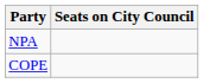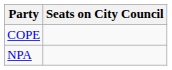rows swapped: NPA <-> COPE
